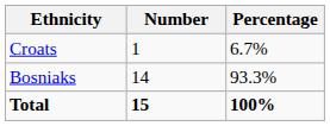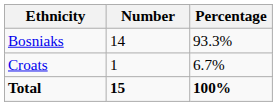rows swapped: Bosniaks <-> Croats
